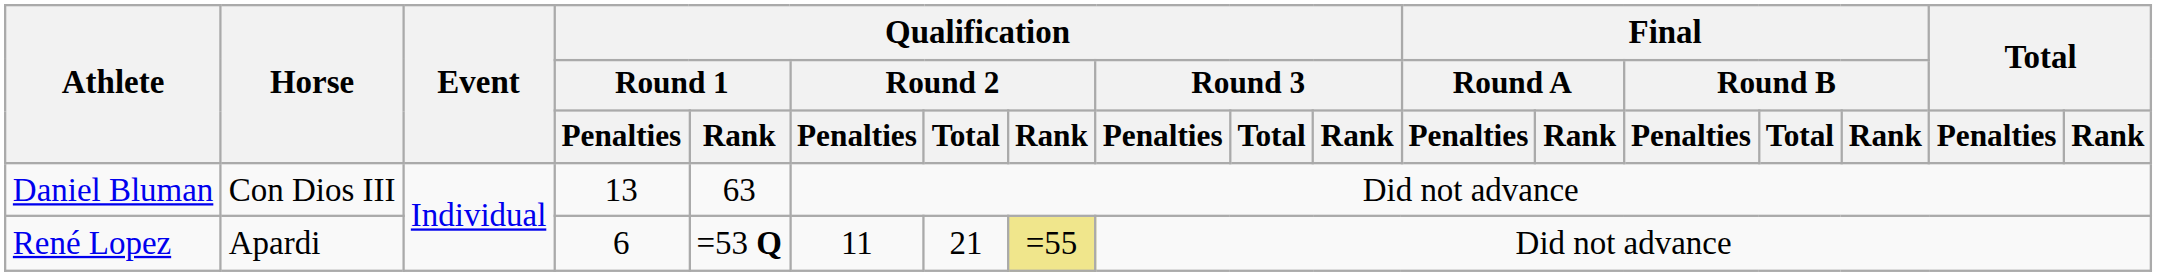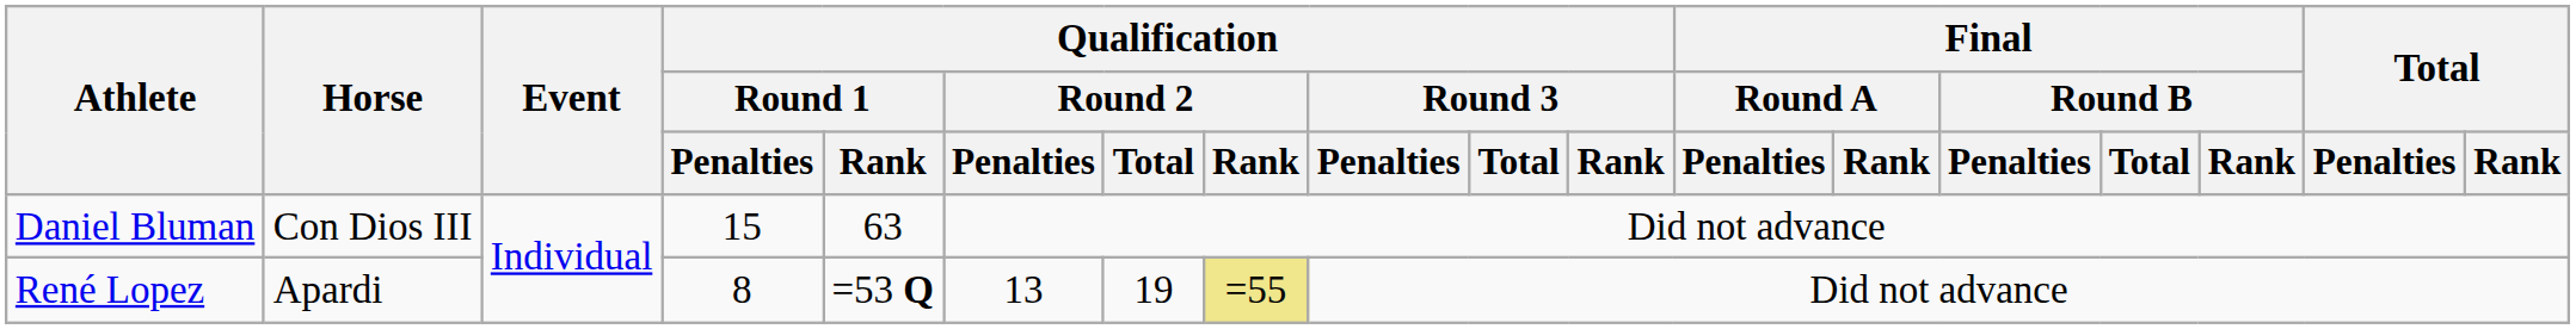Daniel Bluman | Qualification / Round 1 / Penalties: 13 -> 15
René Lopez | Qualification / Round 1 / Penalties: 6 -> 8
René Lopez | Qualification / Round 2 / Penalties: 11 -> 13
René Lopez | Qualification / Round 2 / Total: 21 -> 19
